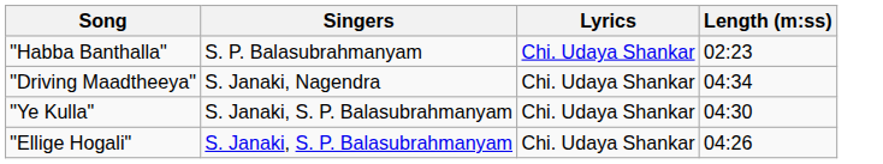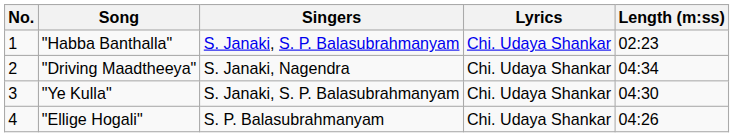+ column: No. | 1 | 2 | 3 | 4
"Habba Banthalla" | Singers: S. P. Balasubrahmanyam -> S. Janaki, S. P. Balasubrahmanyam
"Ellige Hogali" | Singers: S. Janaki, S. P. Balasubrahmanyam -> S. P. Balasubrahmanyam
